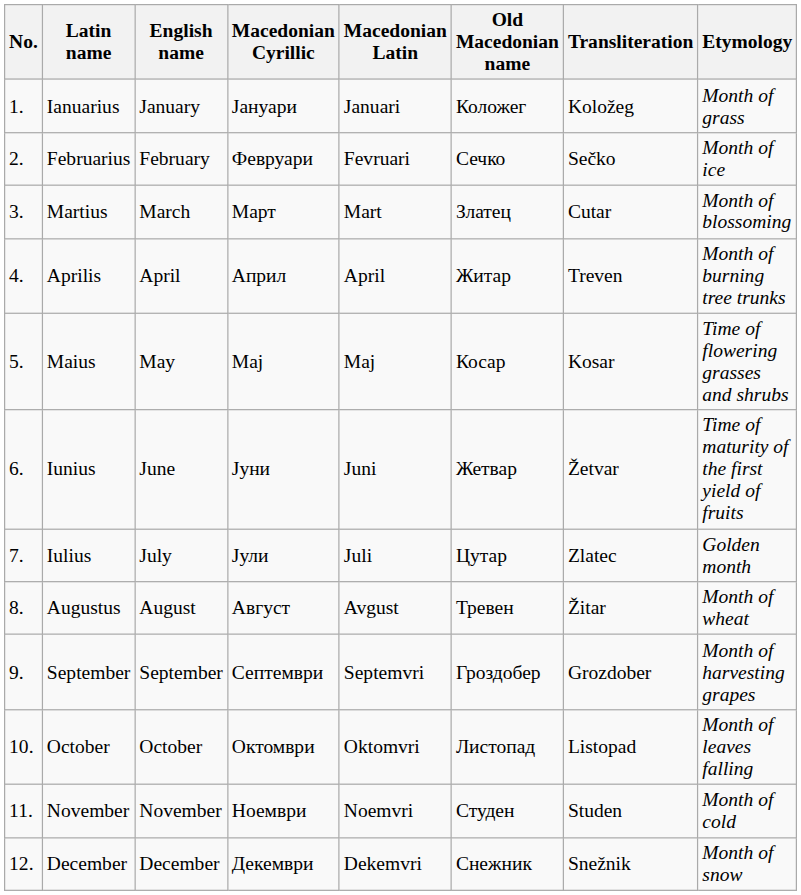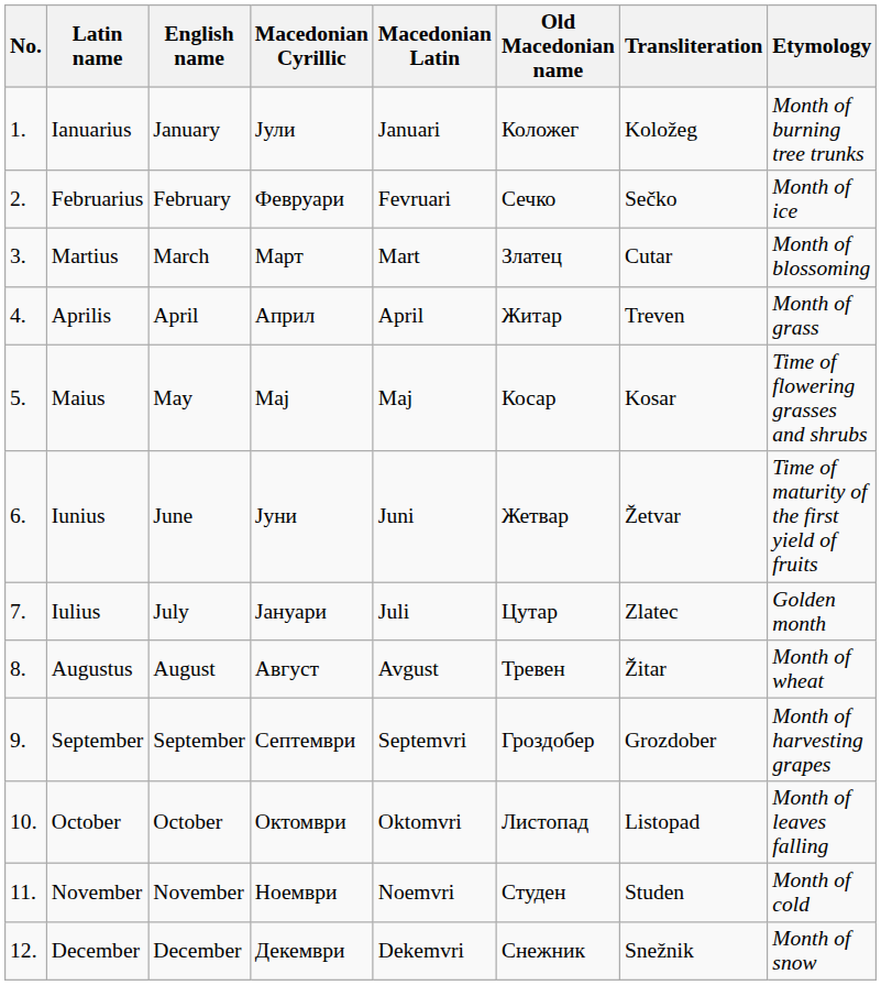Ianuarius | Macedonian Cyrillic: Јануари -> Јули
Ianuarius | Etymology: Month of grass -> Month of burning tree trunks
Aprilis | Etymology: Month of burning tree trunks -> Month of grass
Iulius | Macedonian Cyrillic: Јули -> Јануари
